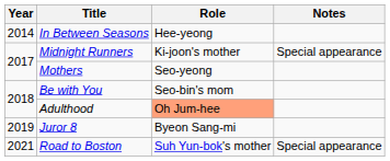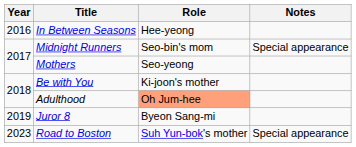In Between Seasons | Year: 2014 -> 2016
Midnight Runners | Role: Ki-joon's mother -> Seo-bin's mom
Be with You | Role: Seo-bin's mom -> Ki-joon's mother
Road to Boston | Year: 2021 -> 2023
